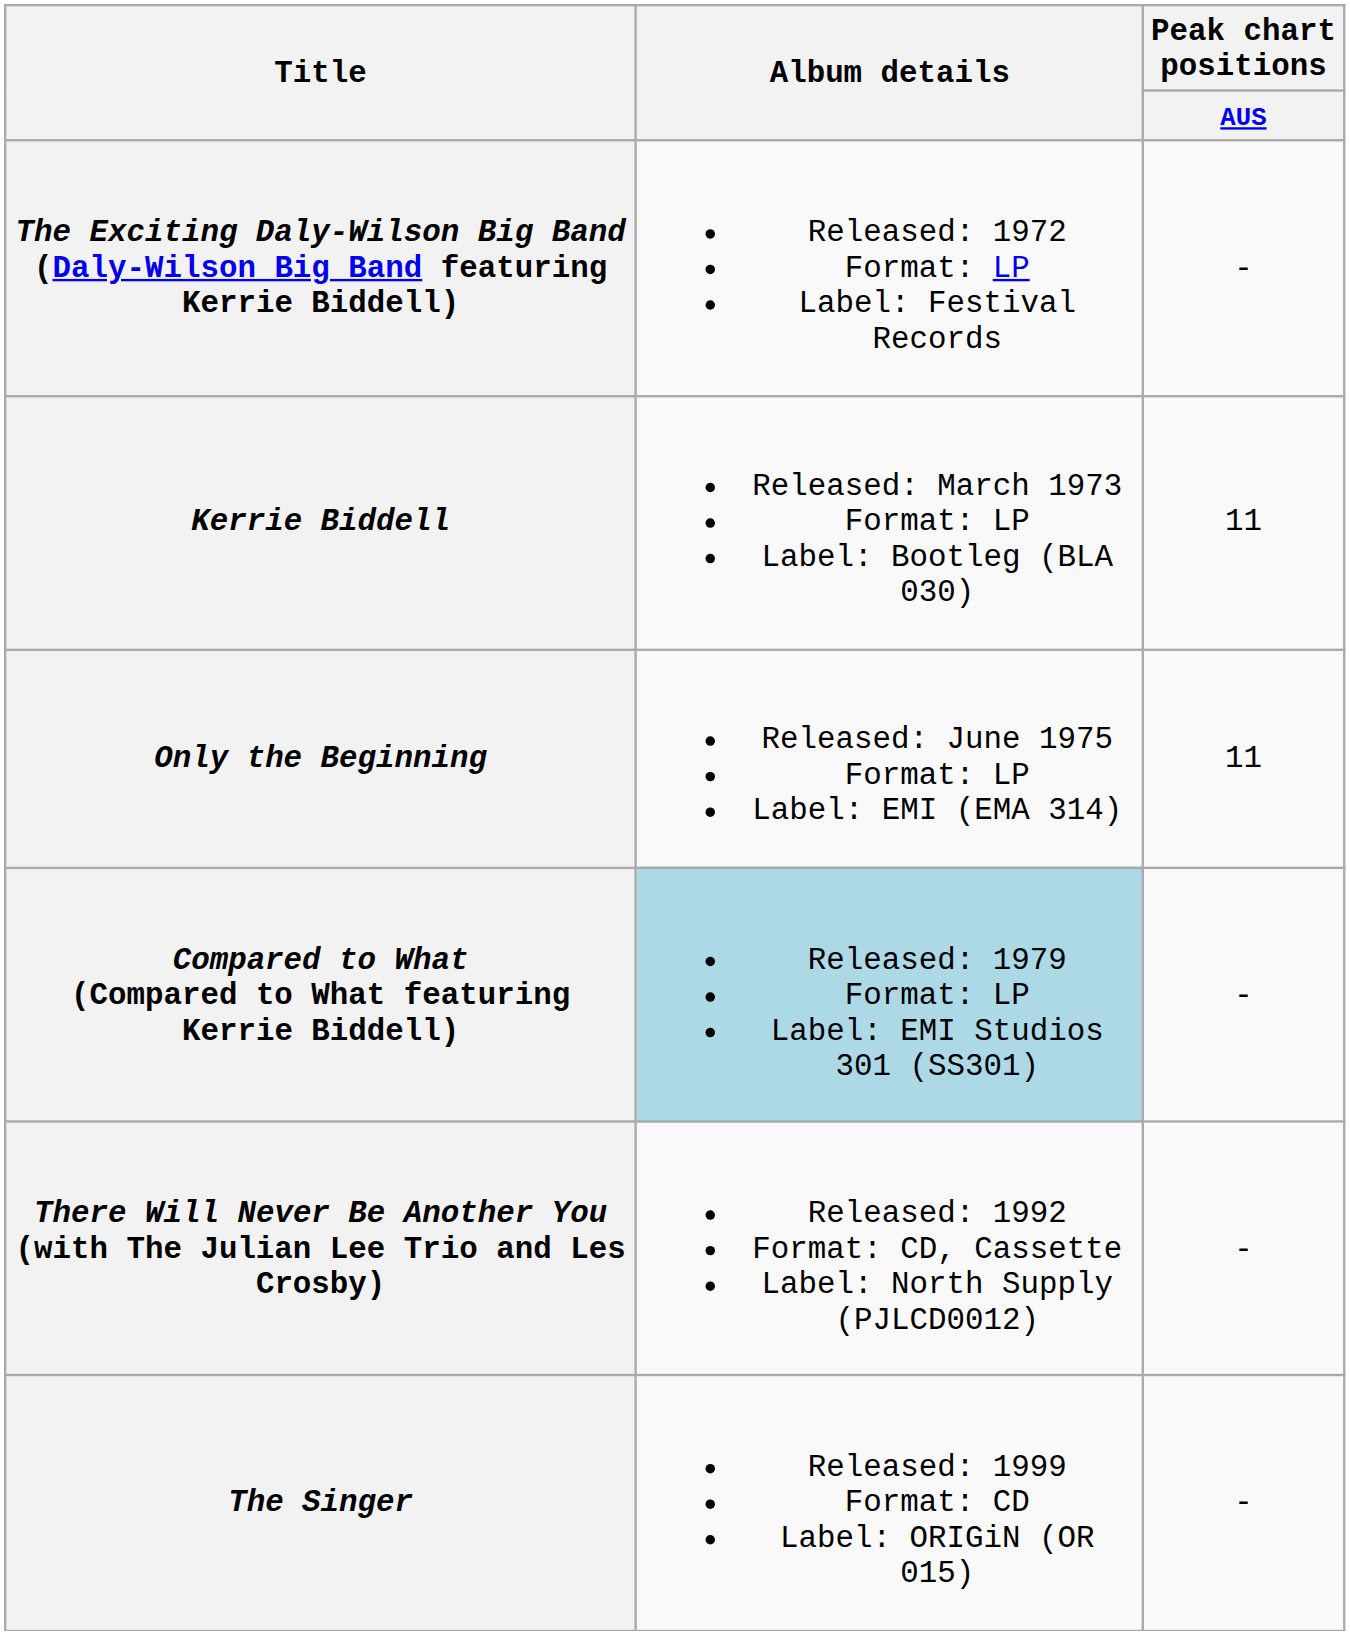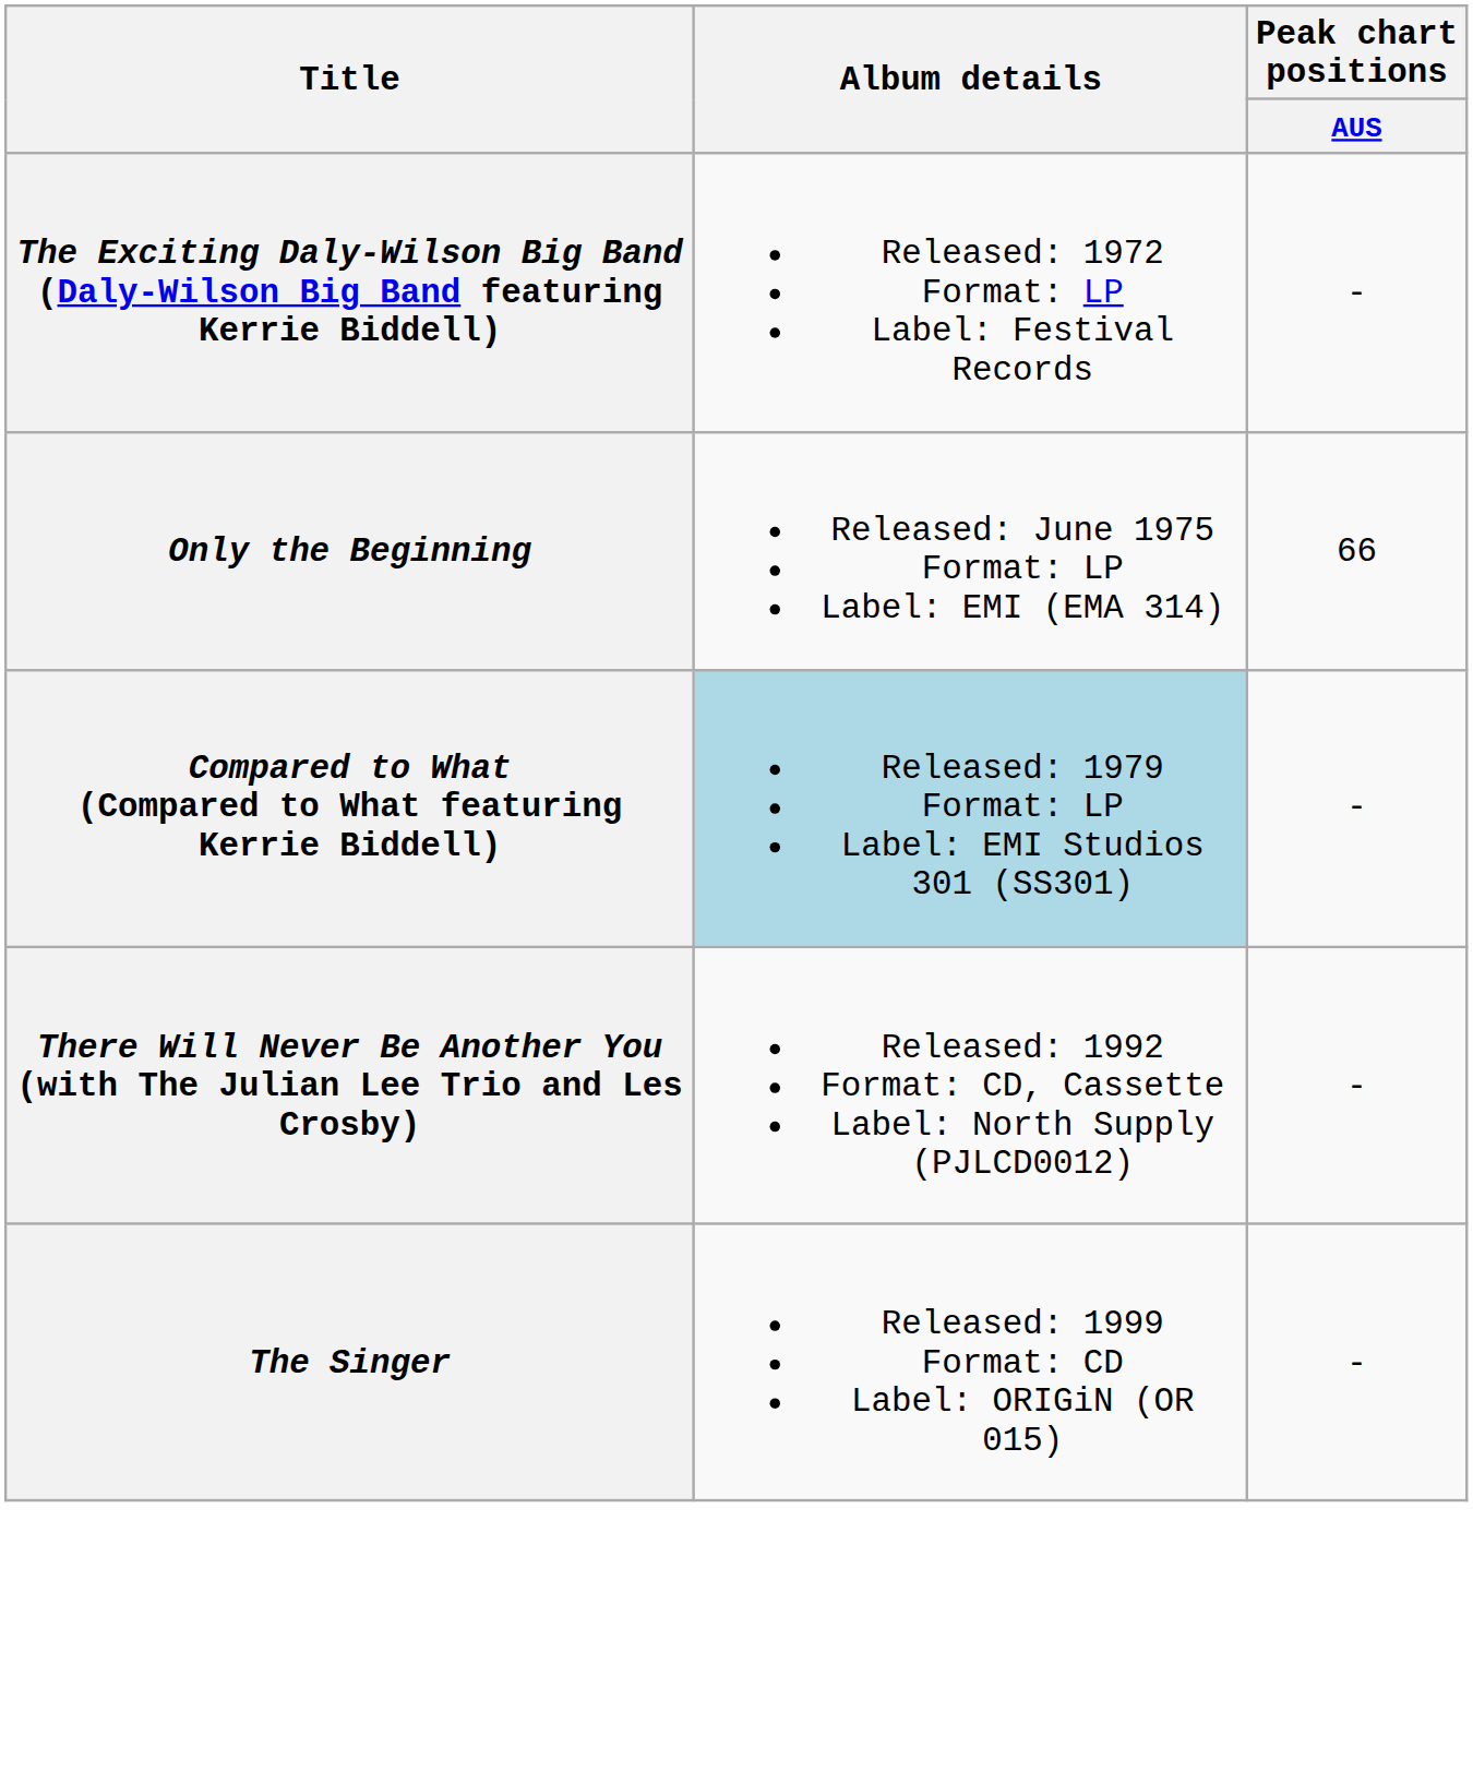- row: Kerrie Biddell | Released: March 1973 Format: LP Label: Bootleg (BLA 030) | 11
Only the Beginning | Peak chart positions / AUS: 11 -> 66
